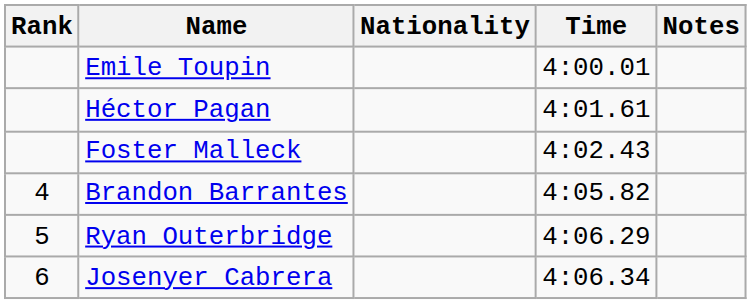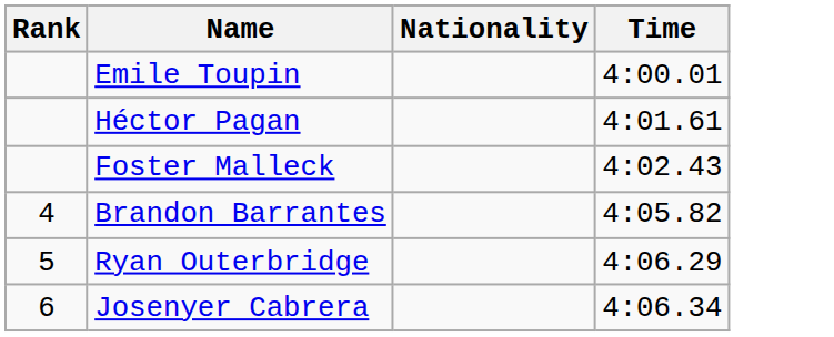- column: Notes
